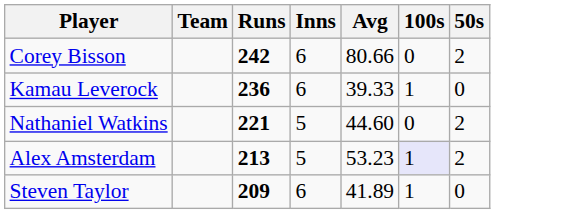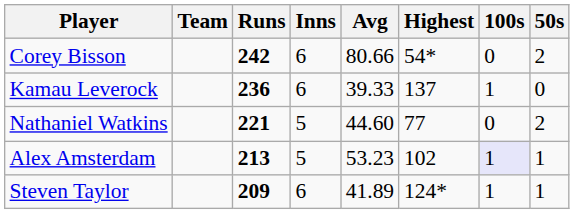+ column: Highest | 54* | 137 | 77 | 102 | 124*
Alex Amsterdam | 50s: 2 -> 1
Steven Taylor | 50s: 0 -> 1
